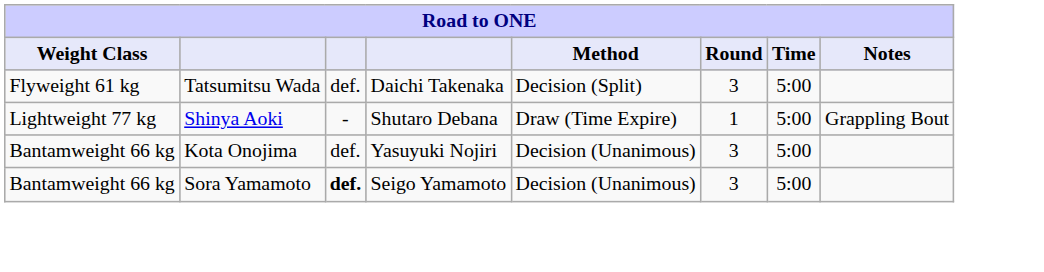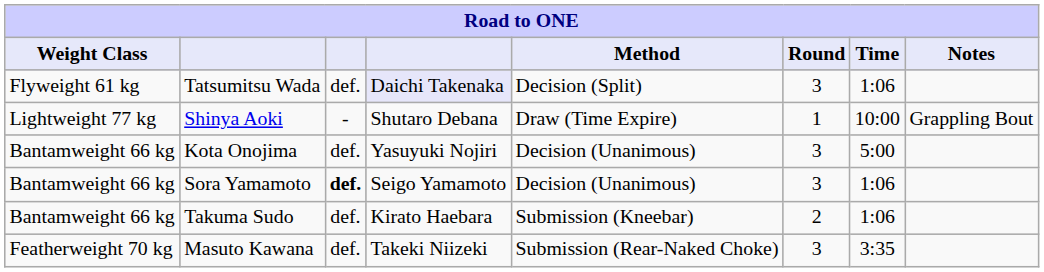Tatsumitsu Wada | column 4: no background -> lavender background
Tatsumitsu Wada | Time: 5:00 -> 1:06
Shinya Aoki | Time: 5:00 -> 10:00
Sora Yamamoto | Time: 5:00 -> 1:06
+ row: Bantamweight 66 kg | Takuma Sudo | def. | Kirato Haebara | Submission (Kneebar) | 2 | 1:06
+ row: Featherweight 70 kg | Masuto Kawana | def. | Takeki Niizeki | Submission (Rear-Naked Choke) | 3 | 3:35
